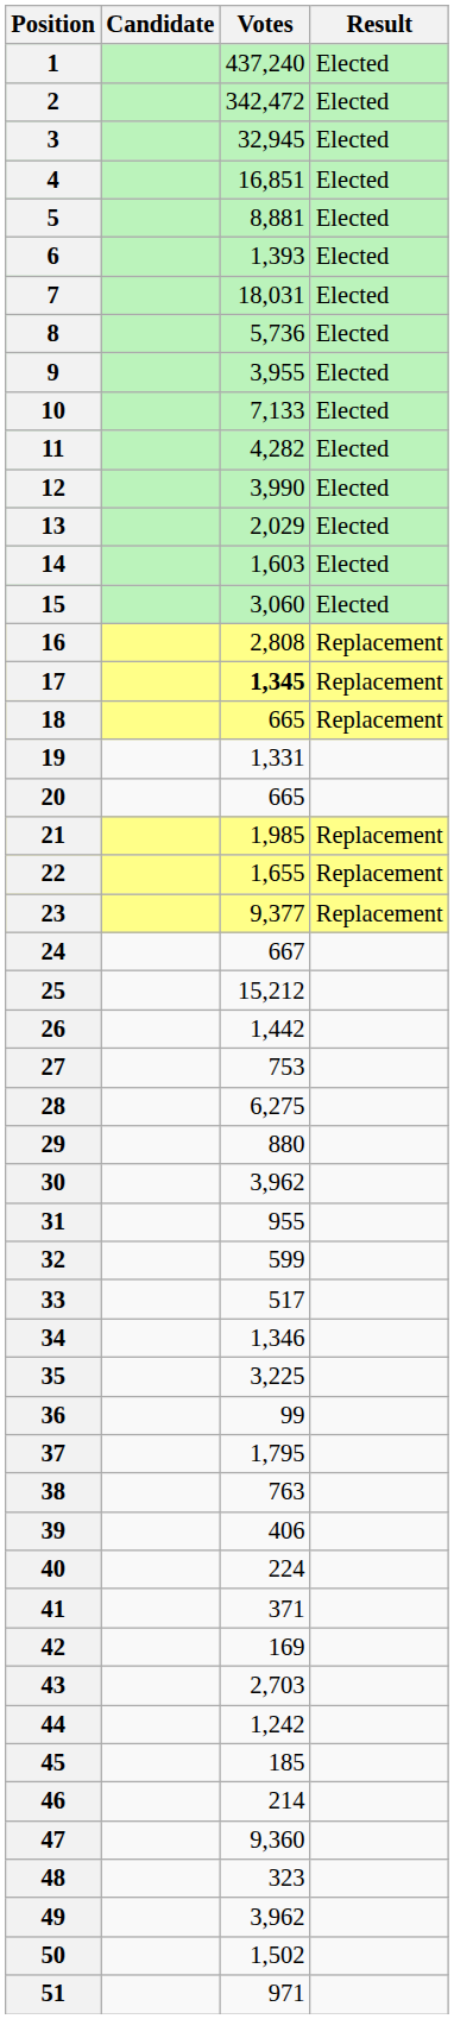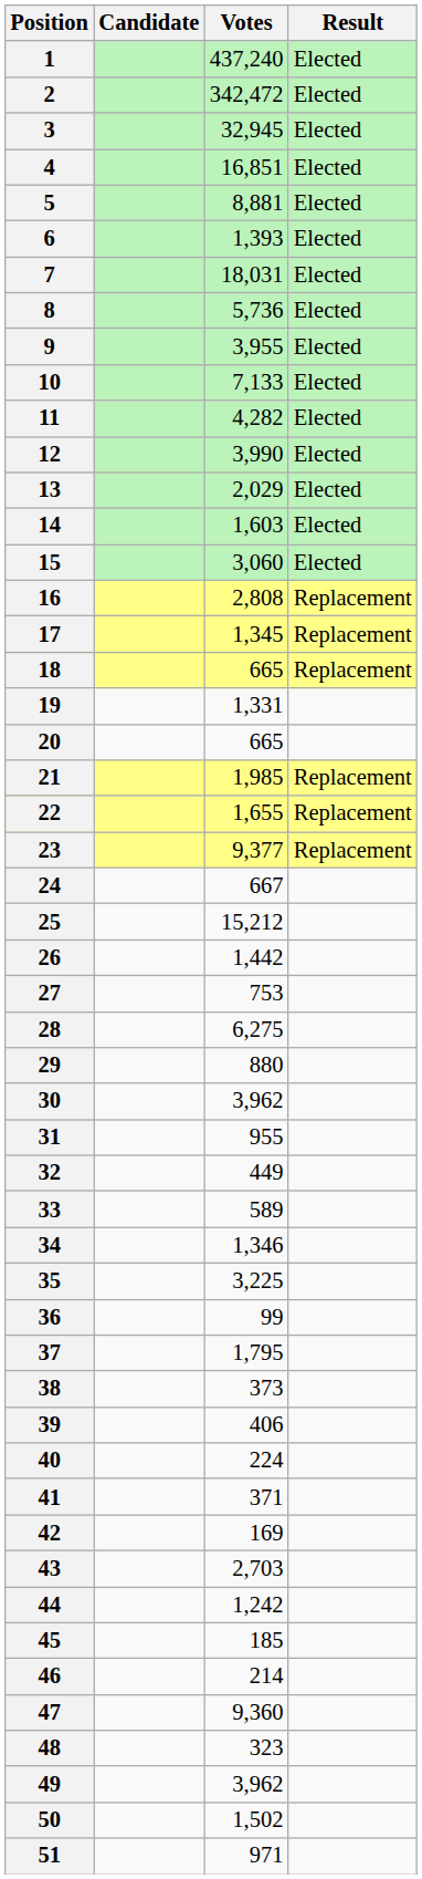17 | Votes: bold -> normal
32 | Votes: 599 -> 449
33 | Votes: 517 -> 589
38 | Votes: 763 -> 373
